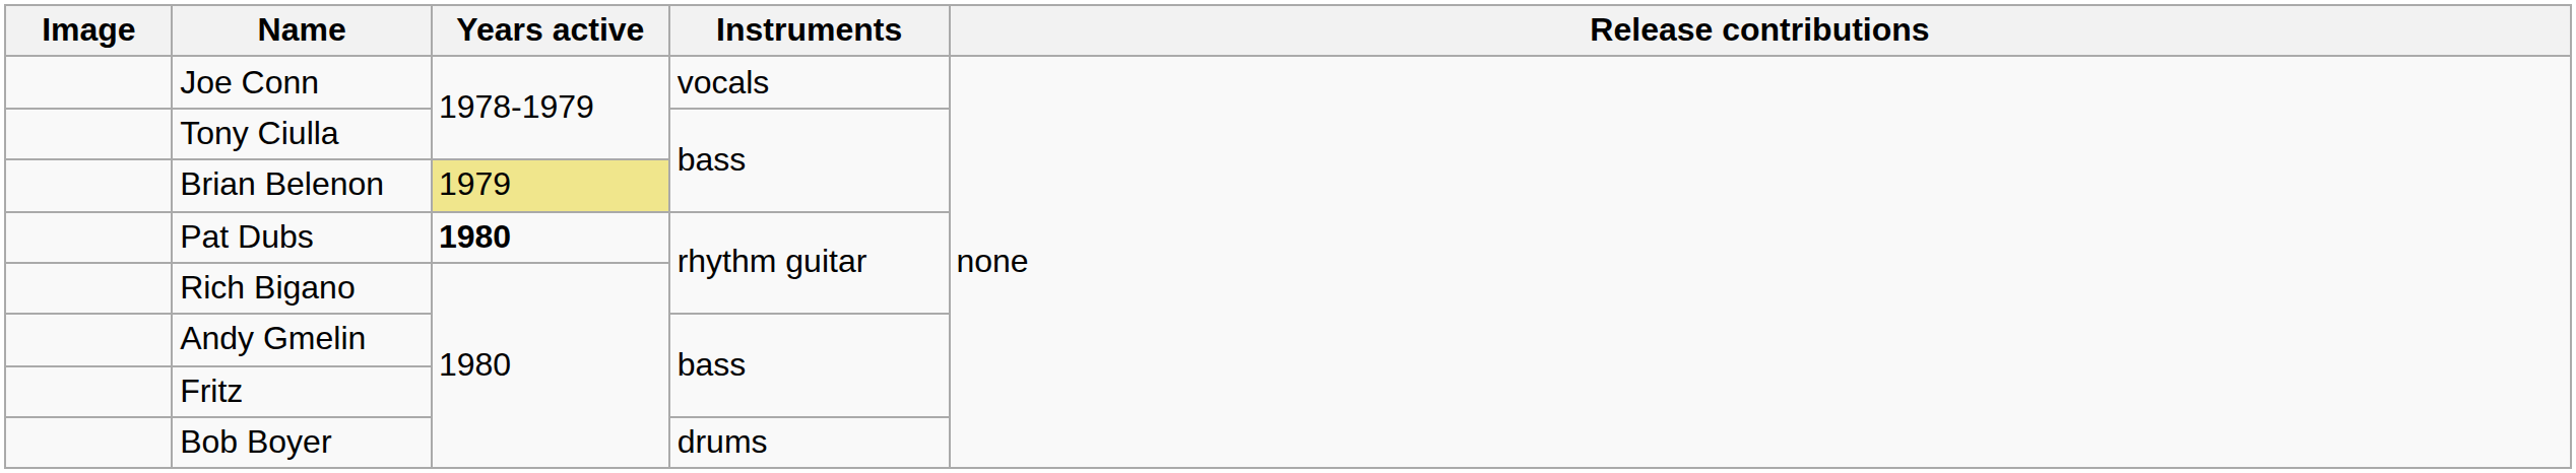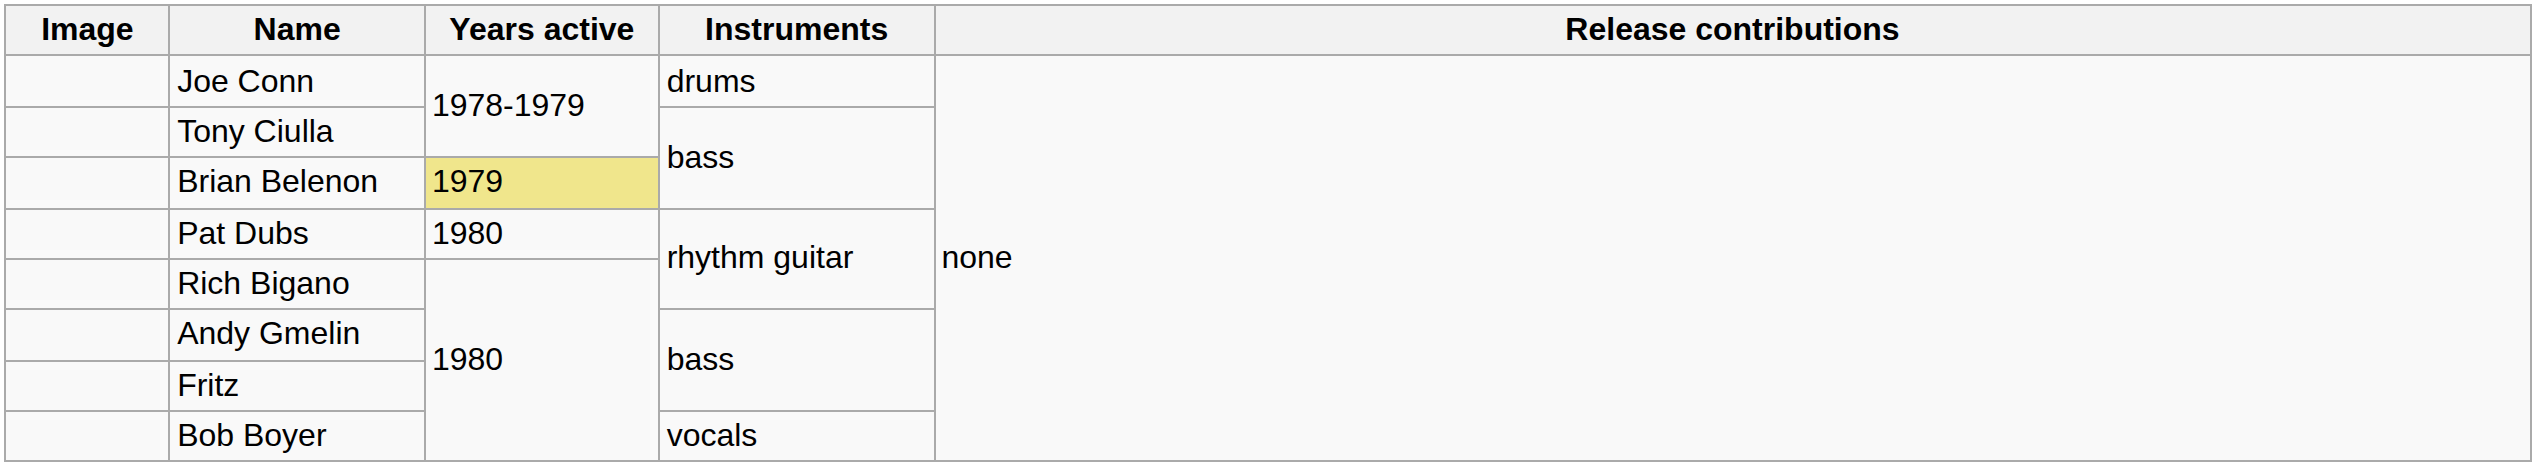Joe Conn | Instruments: vocals -> drums
Pat Dubs | Years active: bold -> normal
Bob Boyer | Instruments: drums -> vocals
